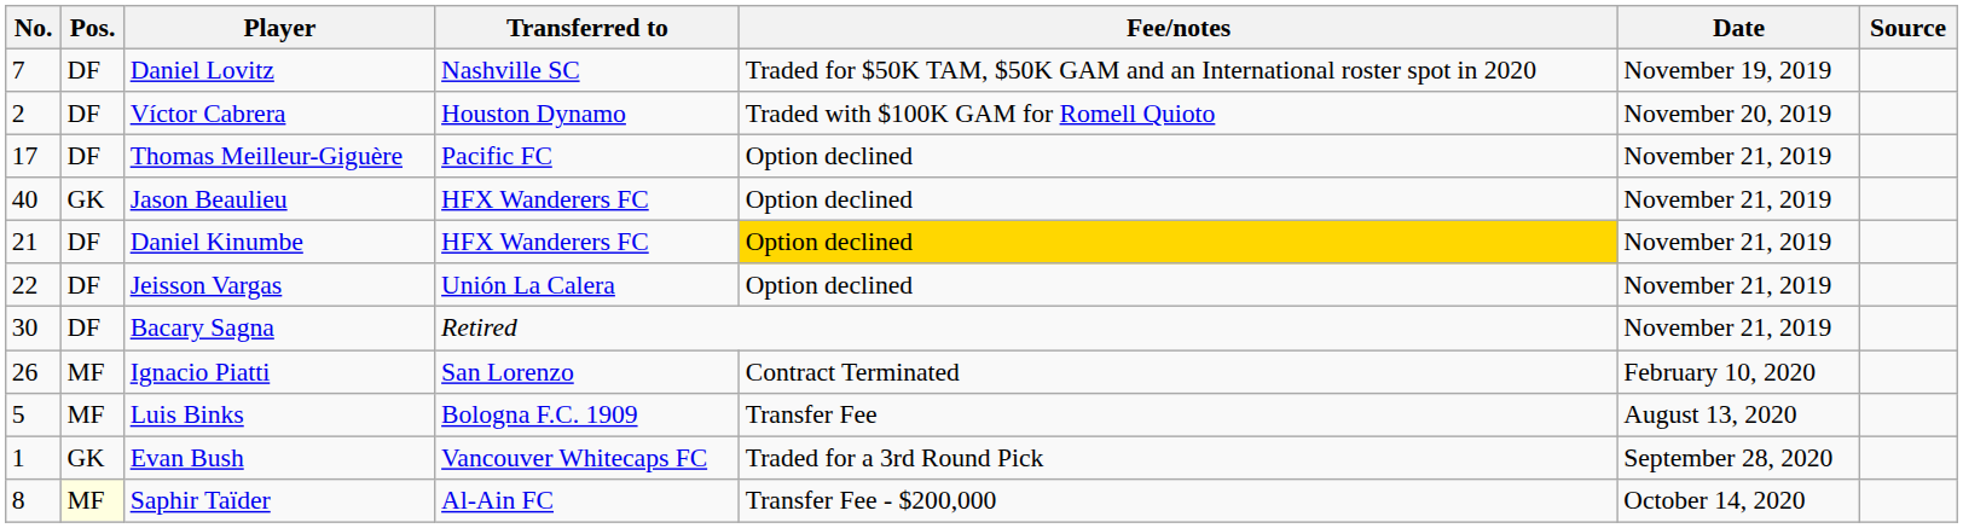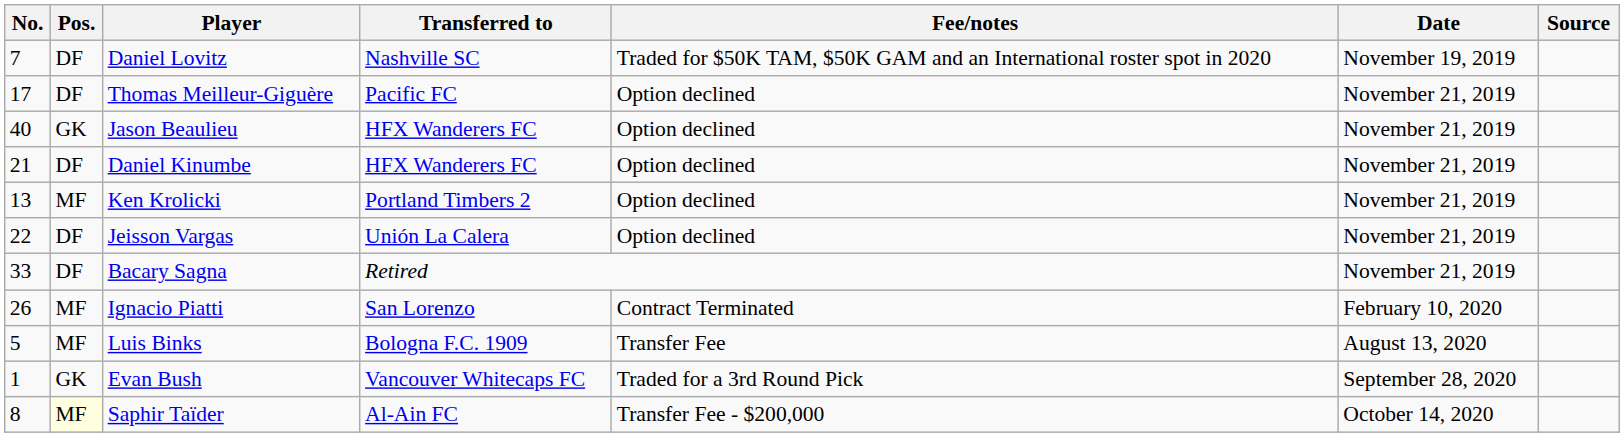- row: 2 | DF | Víctor Cabrera | Houston Dynamo | Traded with $100K GAM for Romell Quioto | November 20, 2019
Daniel Kinumbe | Fee/notes: gold background -> no background
+ row: 13 | MF | Ken Krolicki | Portland Timbers 2 | Option declined | November 21, 2019
Bacary Sagna | No.: 30 -> 33
